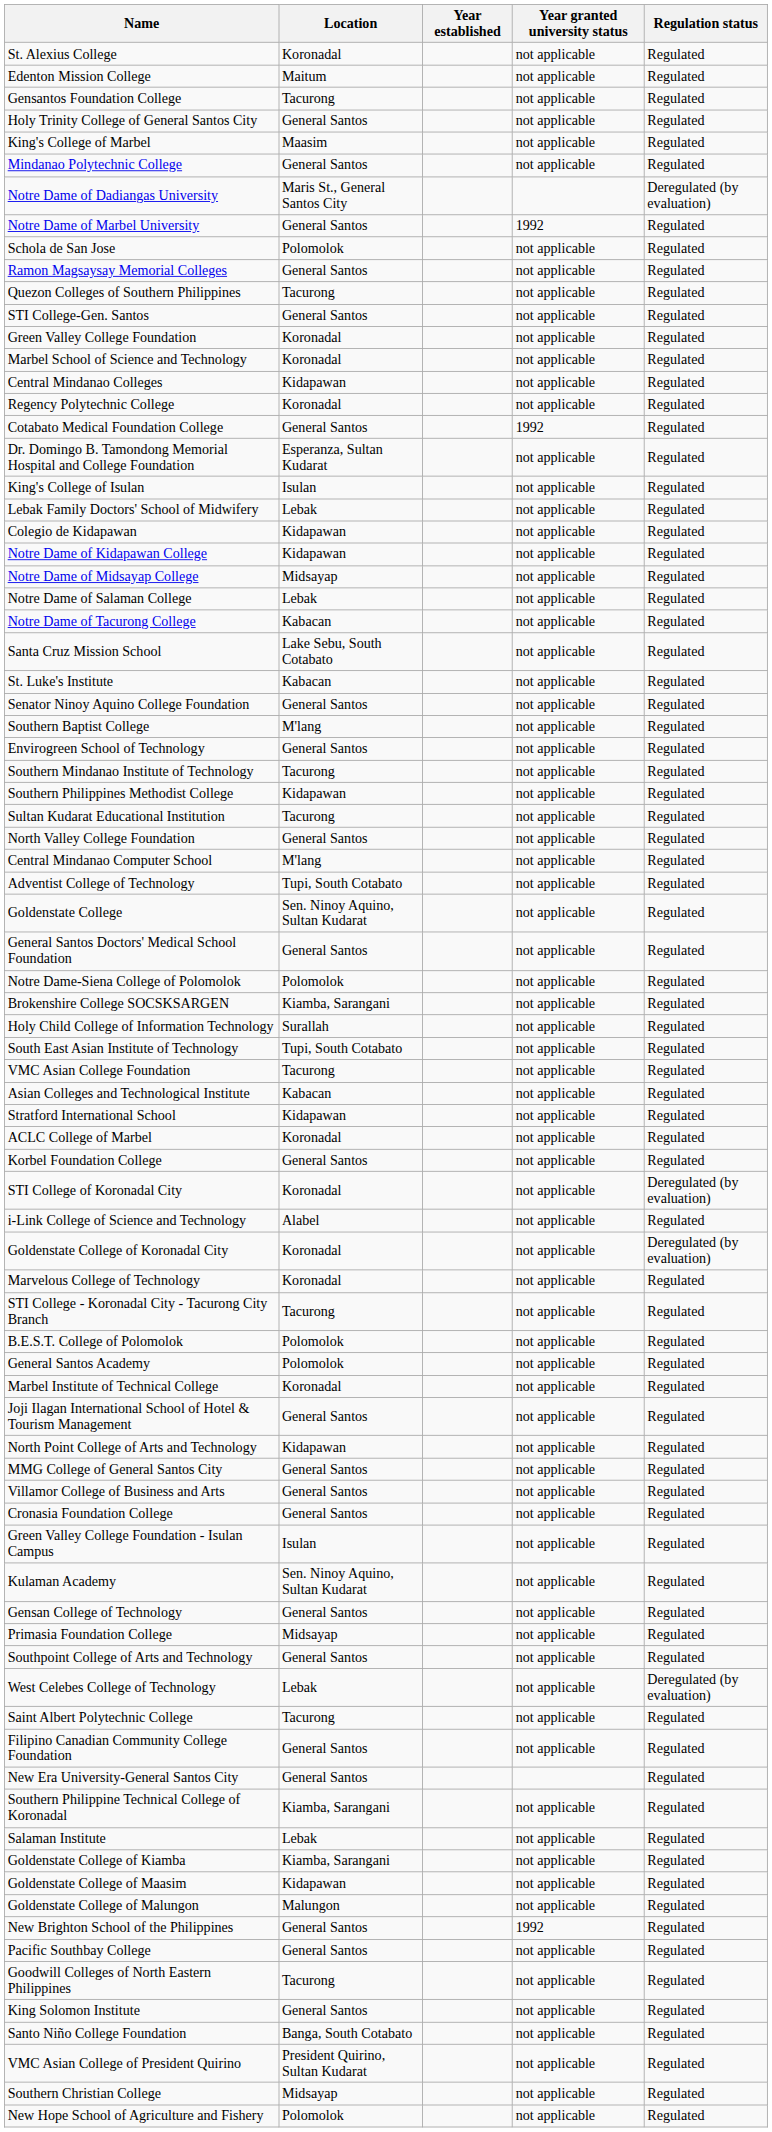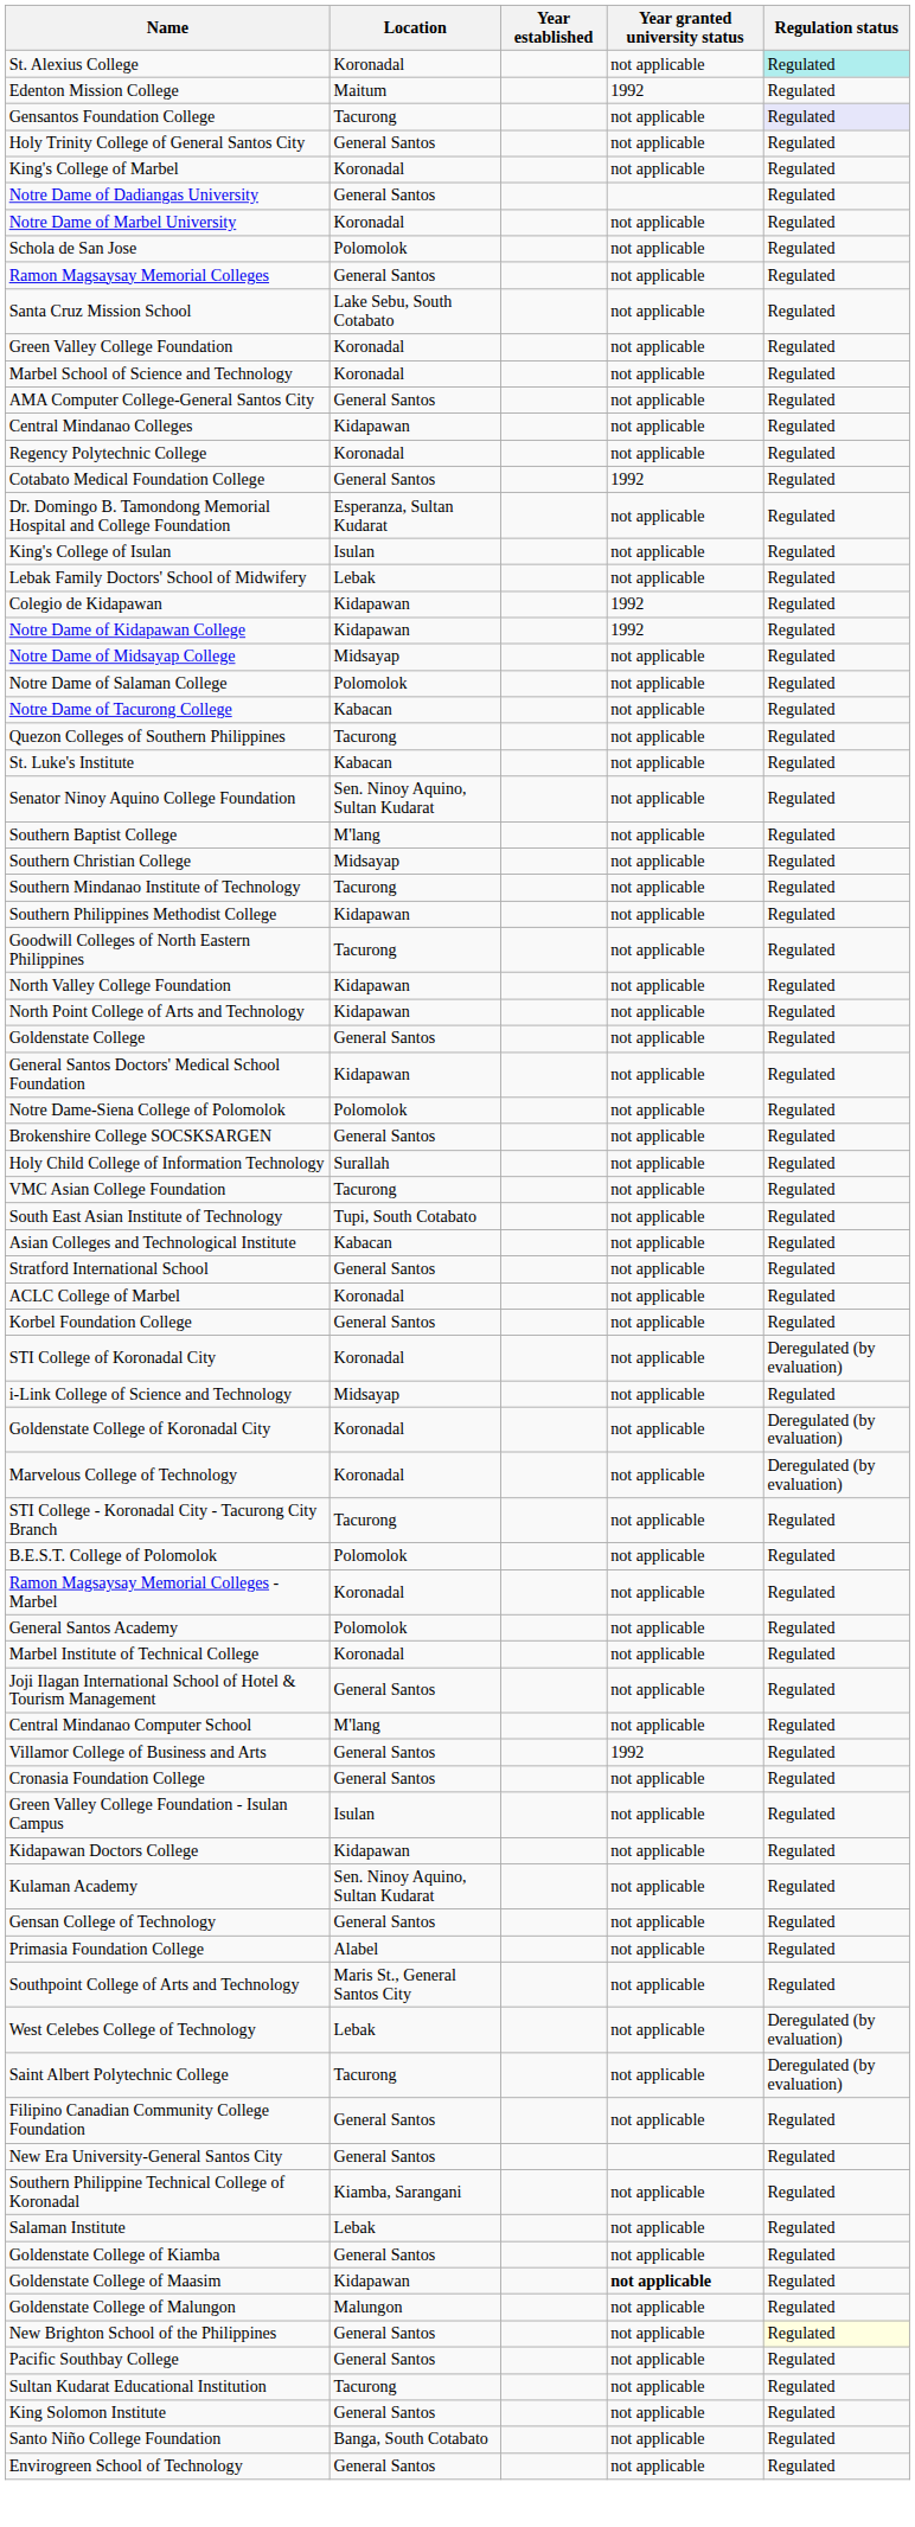St. Alexius College | Regulation status: no background -> paleturquoise background
Edenton Mission College | Year granted university status: not applicable -> 1992
Gensantos Foundation College | Regulation status: no background -> lavender background
King's College of Marbel | Location: Maasim -> Koronadal
- row: Mindanao Polytechnic College | General Santos | not applicable | Regulated
Notre Dame of Dadiangas University | Location: Maris St., General Santos City -> General Santos
Notre Dame of Dadiangas University | Regulation status: Deregulated (by evaluation) -> Regulated
Notre Dame of Marbel University | Location: General Santos -> Koronadal
Notre Dame of Marbel University | Year granted university status: 1992 -> not applicable
rows swapped: Santa Cruz Mission School <-> Quezon Colleges of Southern Philippines
- row: STI College-Gen. Santos | General Santos | not applicable | Regulated
+ row: AMA Computer College-General Santos City | General Santos | not applicable | Regulated
Colegio de Kidapawan | Year granted university status: not applicable -> 1992
Notre Dame of Kidapawan College | Year granted university status: not applicable -> 1992
Notre Dame of Salaman College | Location: Lebak -> Polomolok
Senator Ninoy Aquino College Foundation | Location: General Santos -> Sen. Ninoy Aquino, Sultan Kudarat
rows swapped: Southern Christian College <-> Envirogreen School of Technology
rows swapped: Sultan Kudarat Educational Institution <-> Goodwill Colleges of North Eastern Philippines
North Valley College Foundation | Location: General Santos -> Kidapawan
rows swapped: Central Mindanao Computer School <-> North Point College of Arts and Technology
- row: Adventist College of Technology | Tupi, South Cotabato | not applicable | Regulated
Goldenstate College | Location: Sen. Ninoy Aquino, Sultan Kudarat -> General Santos
General Santos Doctors' Medical School Foundation | Location: General Santos -> Kidapawan
Brokenshire College SOCSKSARGEN | Location: Kiamba, Sarangani -> General Santos
rows swapped: South East Asian Institute of Technology <-> VMC Asian College Foundation
Stratford International School | Location: Kidapawan -> General Santos
i-Link College of Science and Technology | Location: Alabel -> Midsayap
Marvelous College of Technology | Regulation status: Regulated -> Deregulated (by evaluation)
+ row: Ramon Magsaysay Memorial Colleges - Marbel | Koronadal | not applicable | Regulated
- row: MMG College of General Santos City | General Santos | not applicable | Regulated
Villamor College of Business and Arts | Year granted university status: not applicable -> 1992
+ row: Kidapawan Doctors College | Kidapawan | not applicable | Regulated
Primasia Foundation College | Location: Midsayap -> Alabel
Southpoint College of Arts and Technology | Location: General Santos -> Maris St., General Santos City
Saint Albert Polytechnic College | Regulation status: Regulated -> Deregulated (by evaluation)
Goldenstate College of Kiamba | Location: Kiamba, Sarangani -> General Santos
Goldenstate College of Maasim | Year granted university status: normal -> bold
New Brighton School of the Philippines | Year granted university status: 1992 -> not applicable
New Brighton School of the Philippines | Regulation status: no background -> lightyellow background
- row: VMC Asian College of President Quirino | President Quirino, Sultan Kudarat | not applicable | Regulated
- row: New Hope School of Agriculture and Fishery | Polomolok | not applicable | Regulated
